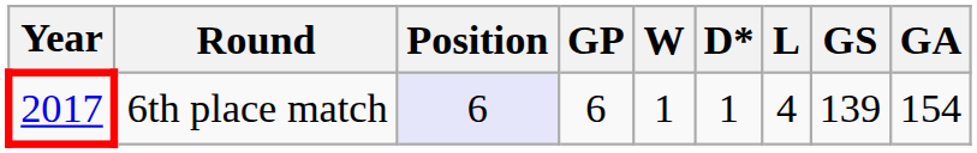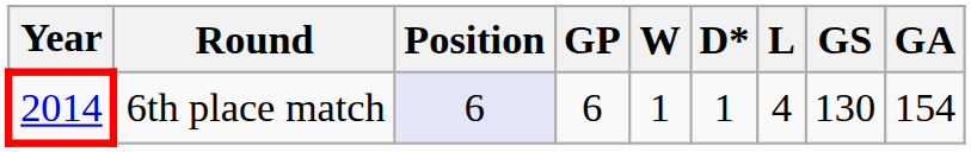6th place match | Year: 2017 -> 2014
6th place match | GS: 139 -> 130
